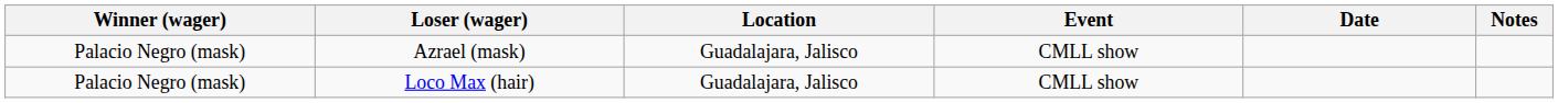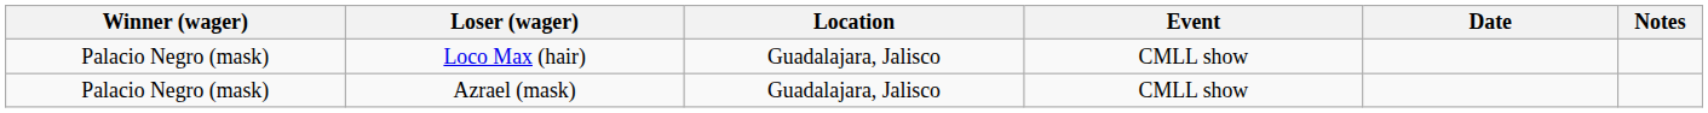rows swapped: Azrael (mask) <-> Loco Max (hair)
